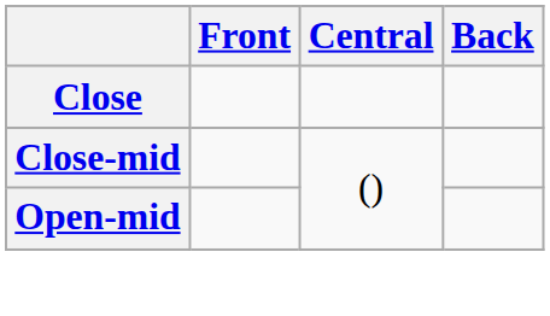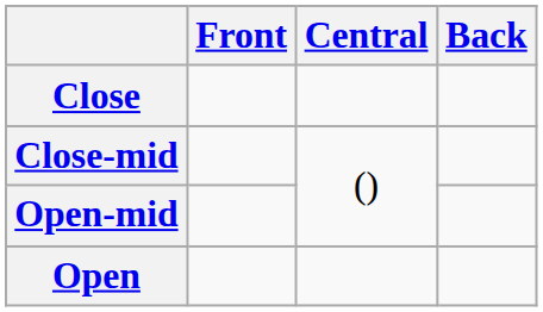+ row: Open
